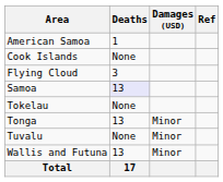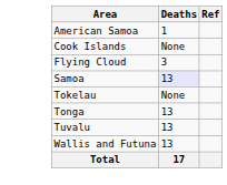- column: Damages (USD) | Minor | Minor | Minor
Tuvalu | Deaths: None -> 13
